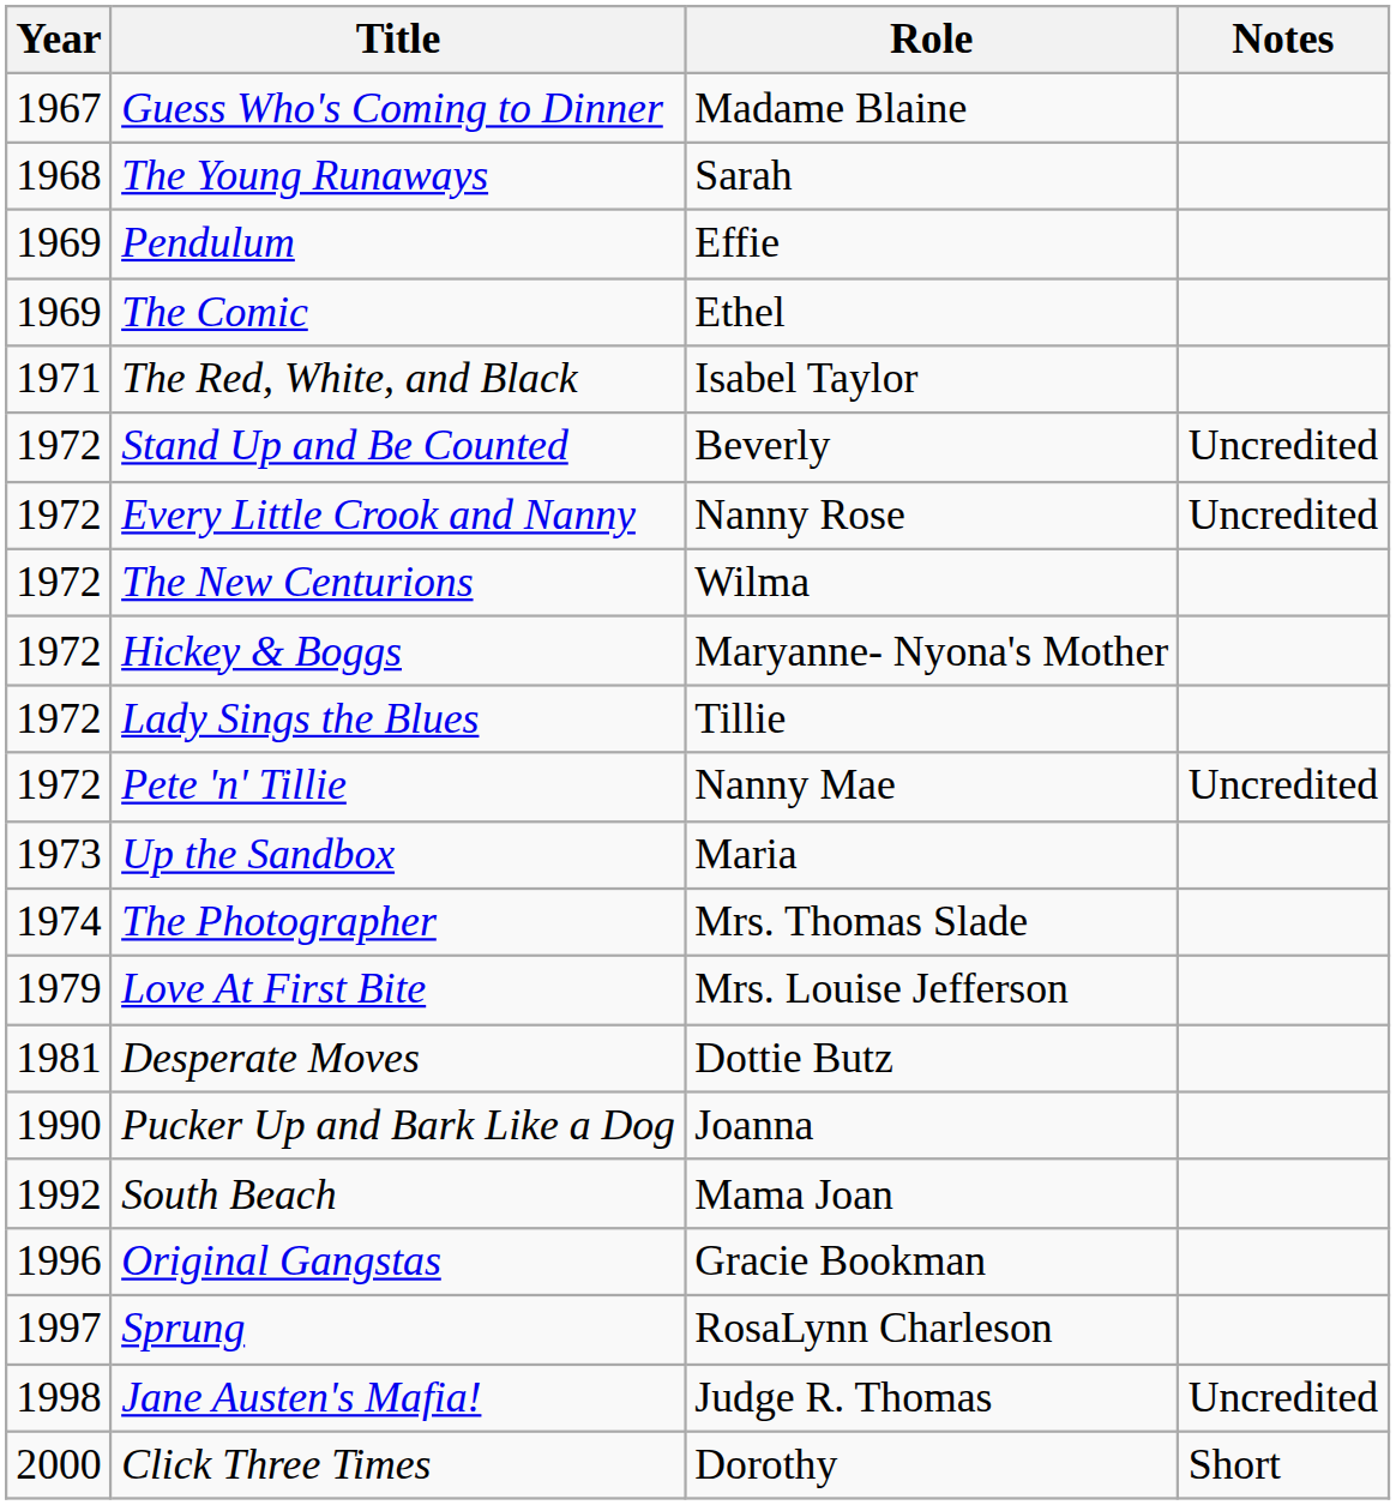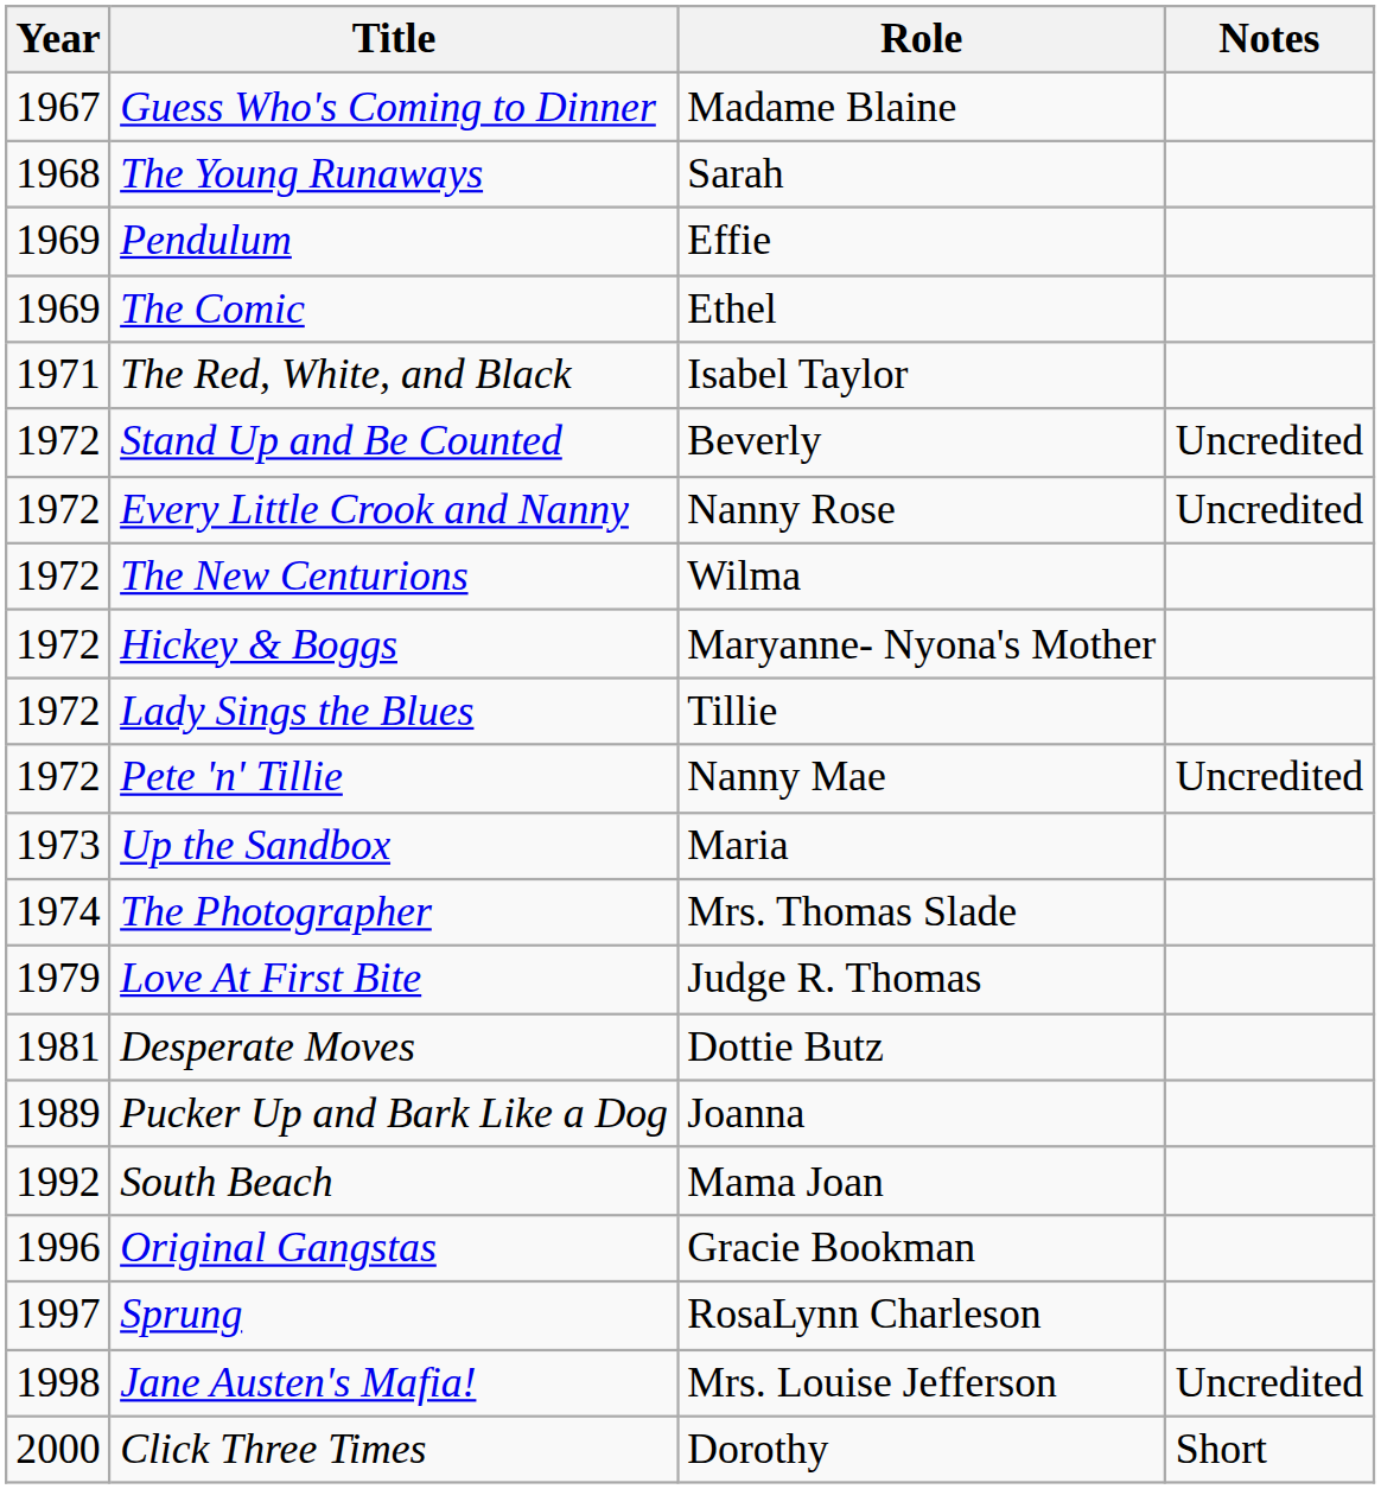Love At First Bite | Role: Mrs. Louise Jefferson -> Judge R. Thomas
Pucker Up and Bark Like a Dog | Year: 1990 -> 1989
Jane Austen's Mafia! | Role: Judge R. Thomas -> Mrs. Louise Jefferson
